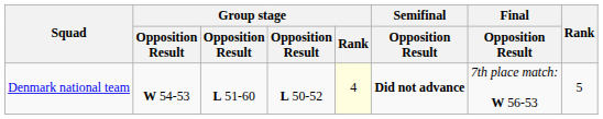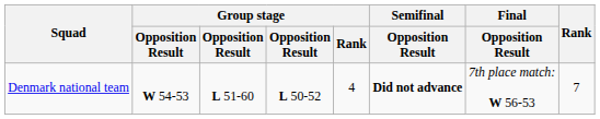Denmark national team | Group stage / Rank: lightyellow background -> no background
Denmark national team | Rank: 5 -> 7
